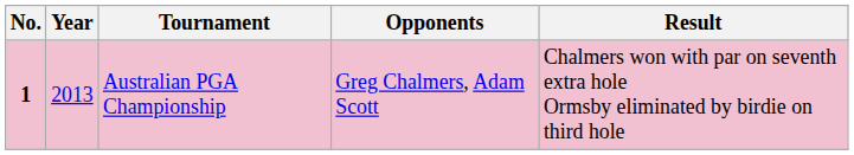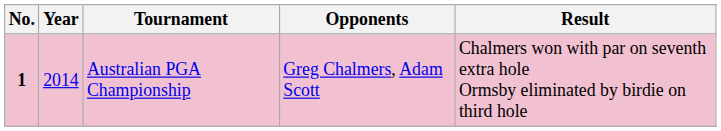Australian PGA Championship | Year: 2013 -> 2014
